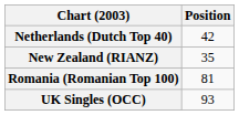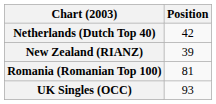New Zealand (RIANZ) | Position: 35 -> 39
